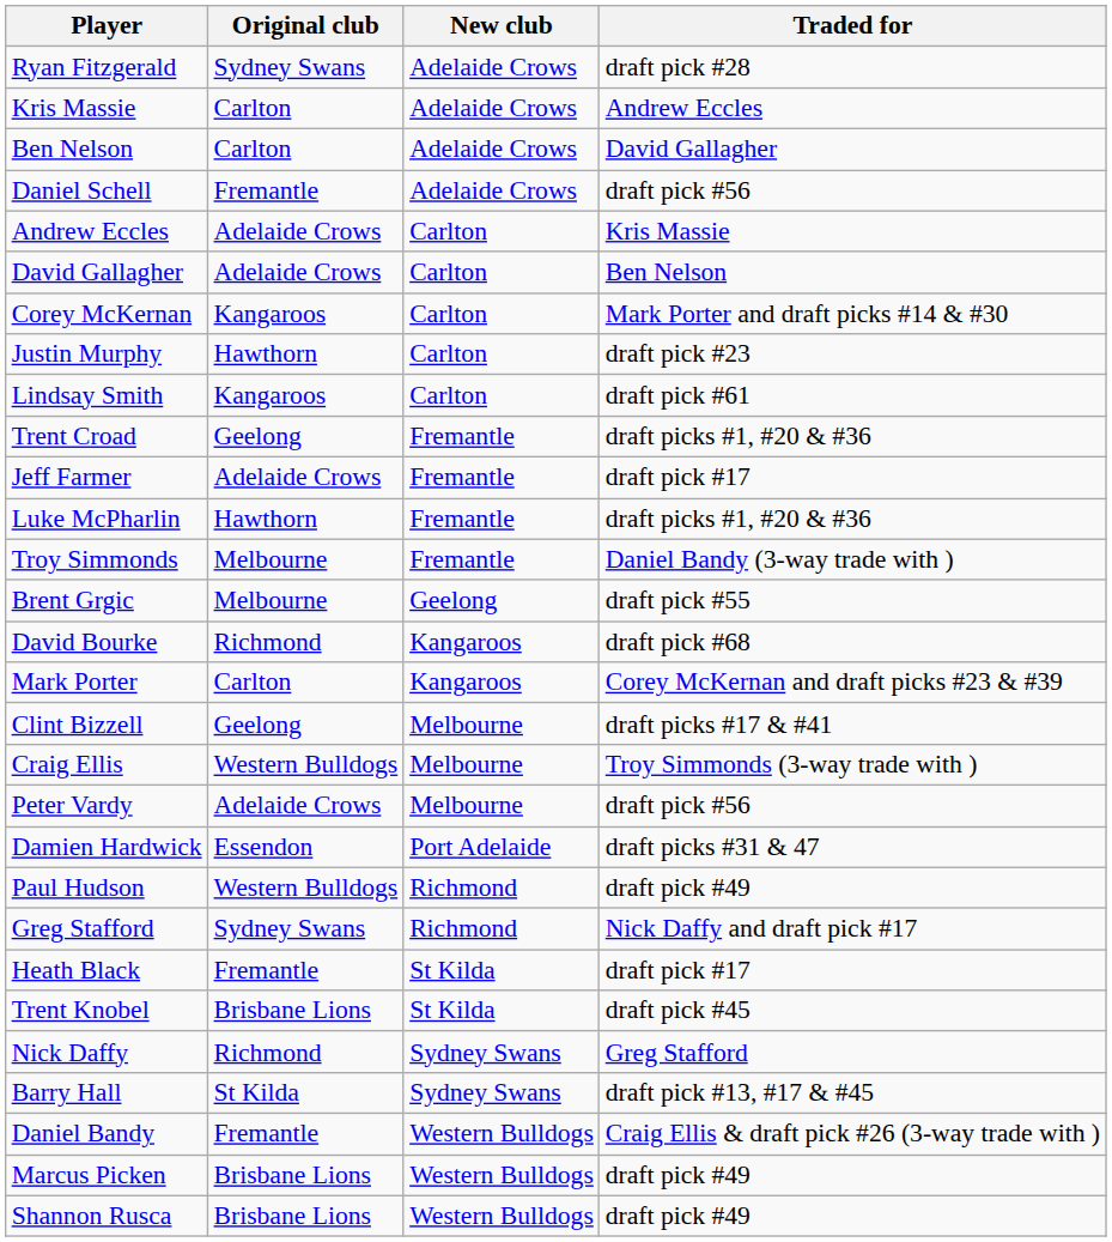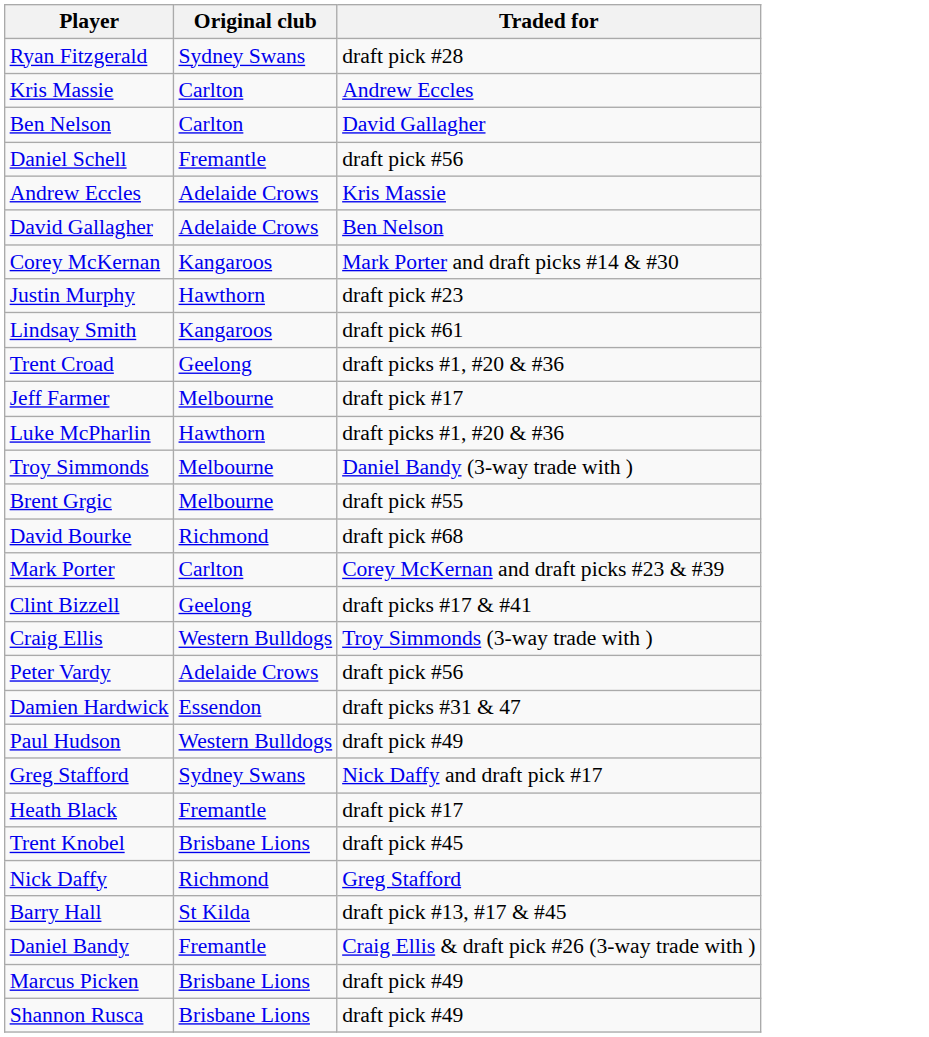- column: New club | Adelaide Crows | Adelaide Crows | Adelaide Crows | Adelaide Crows | Carlton | Carlton | Carlton | Carlton | Carlton | Fremantle | Fremantle | Fremantle | Fremantle | Geelong | Kangaroos | Kangaroos | Melbourne | Melbourne | Melbourne | Port Adelaide | Richmond | Richmond | St Kilda | St Kilda | Sydney Swans | Sydney Swans | Western Bulldogs | Western Bulldogs | Western Bulldogs
Jeff Farmer | Original club: Adelaide Crows -> Melbourne
